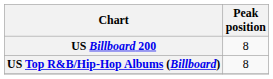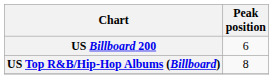US Billboard 200 | Peak position: 8 -> 6
